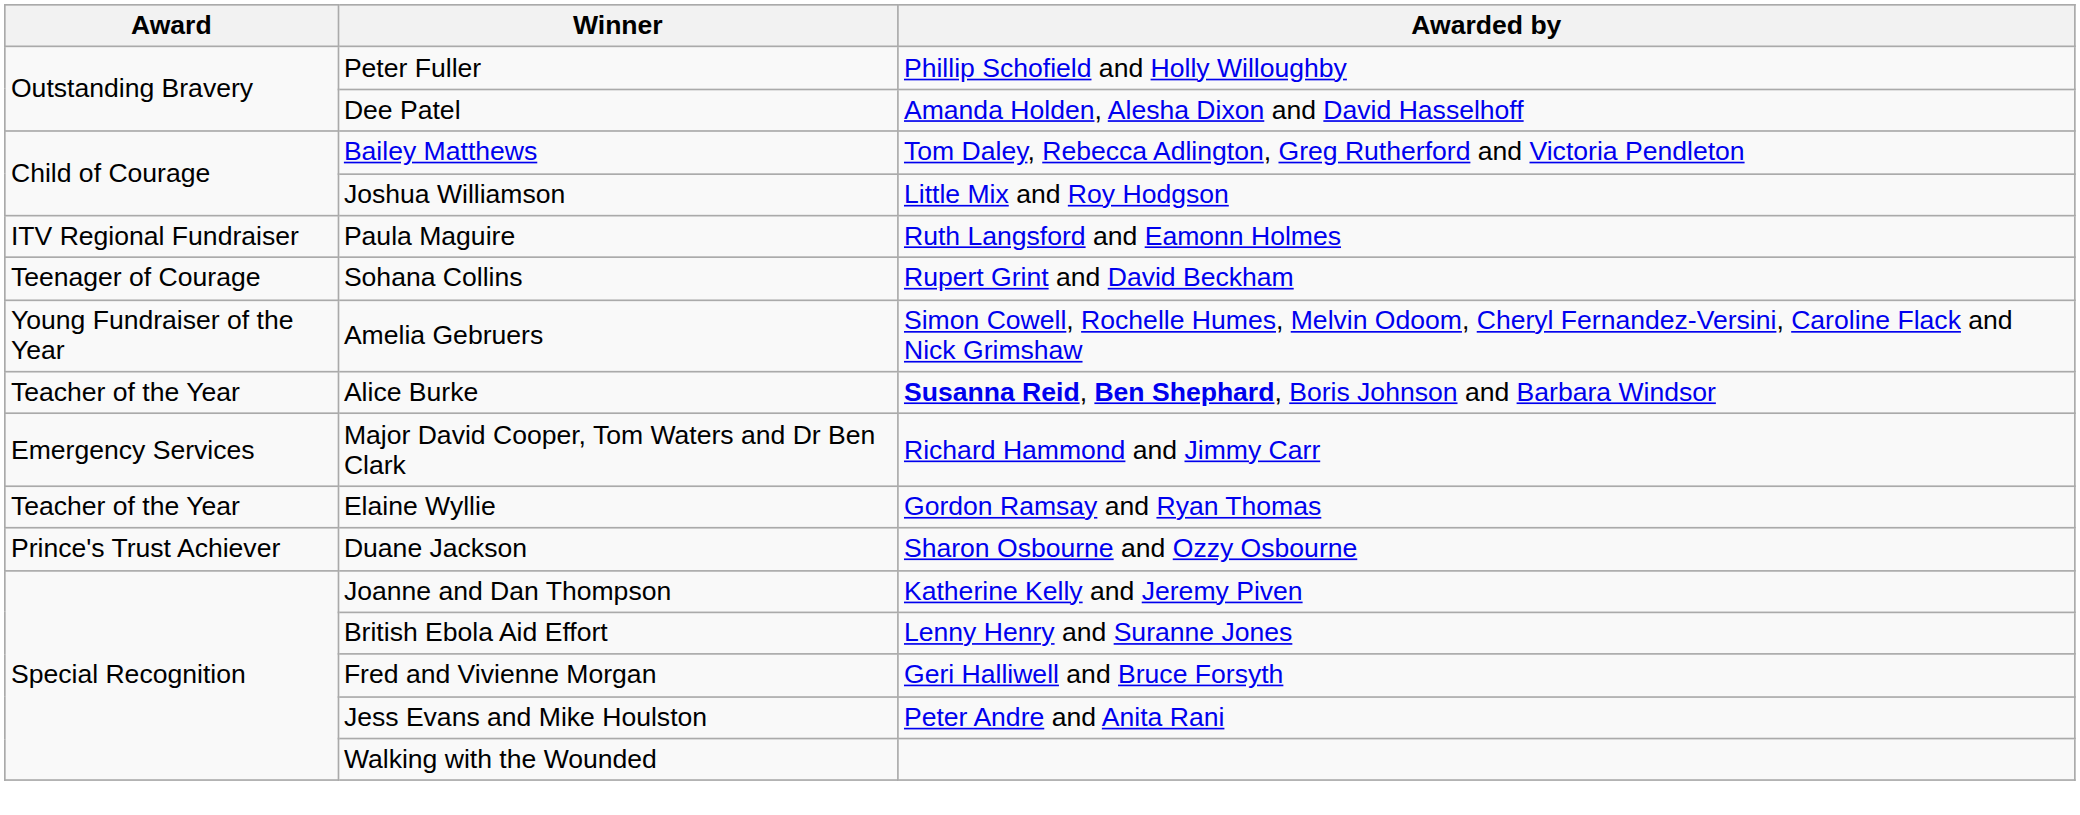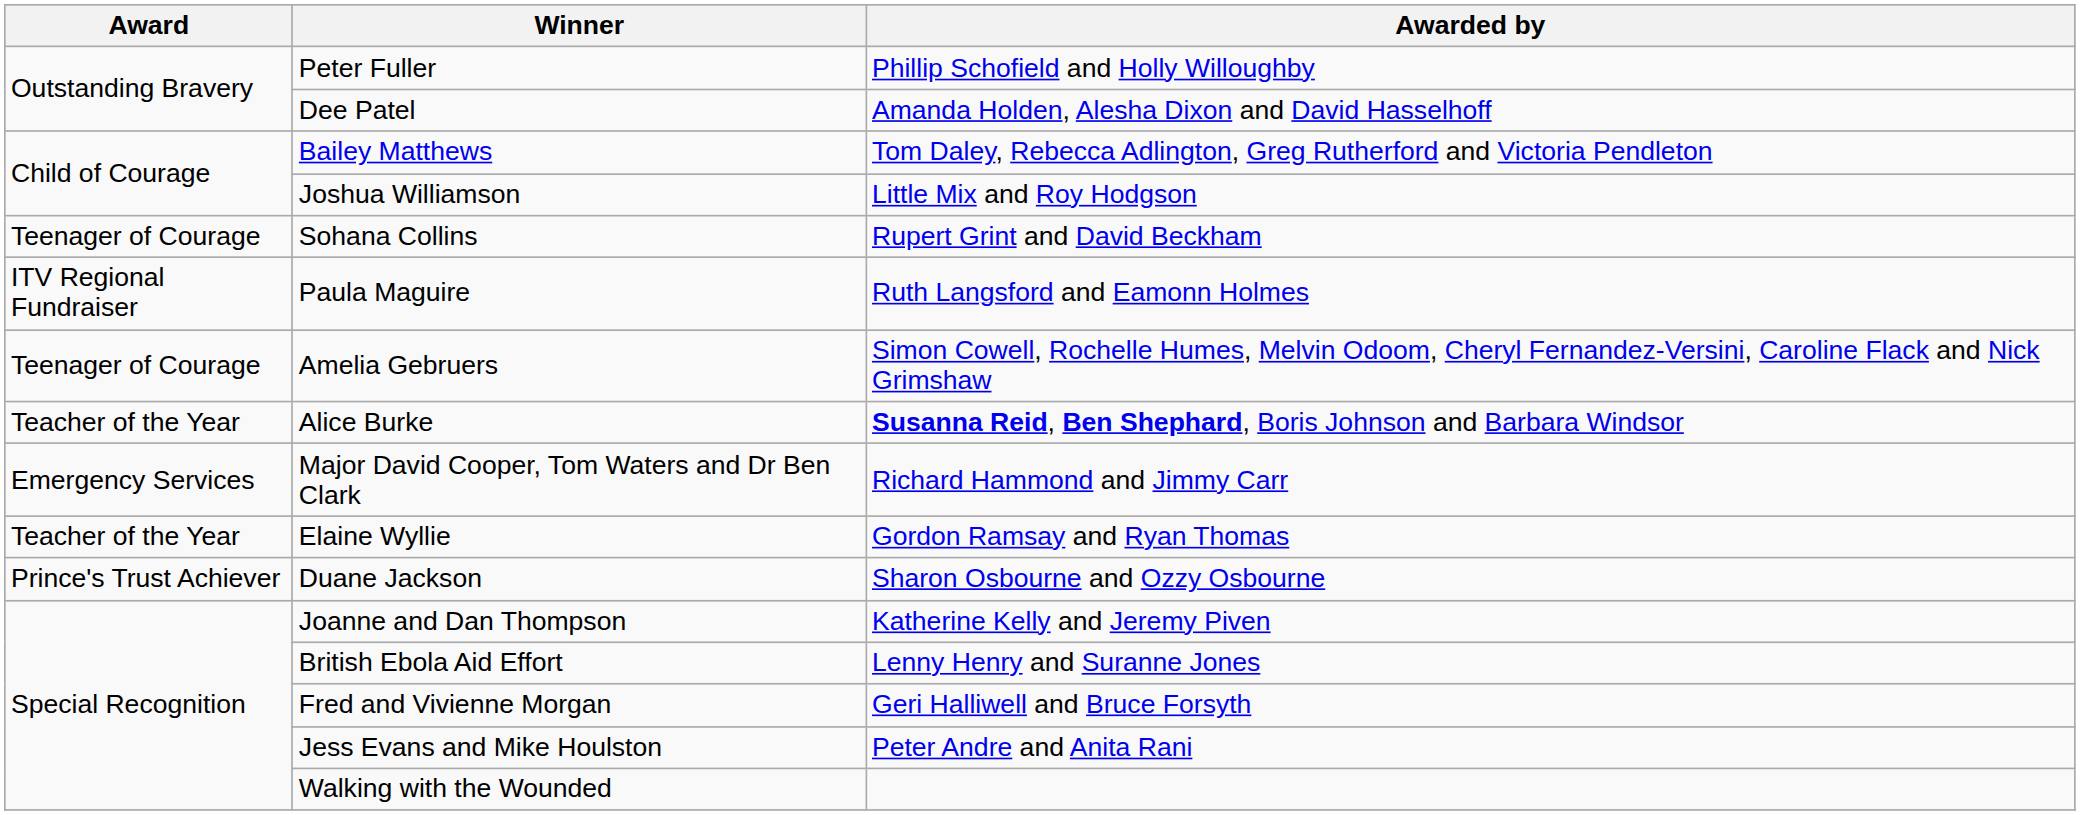rows swapped: Sohana Collins <-> Paula Maguire
Amelia Gebruers | Award: Young Fundraiser of the Year -> Teenager of Courage
